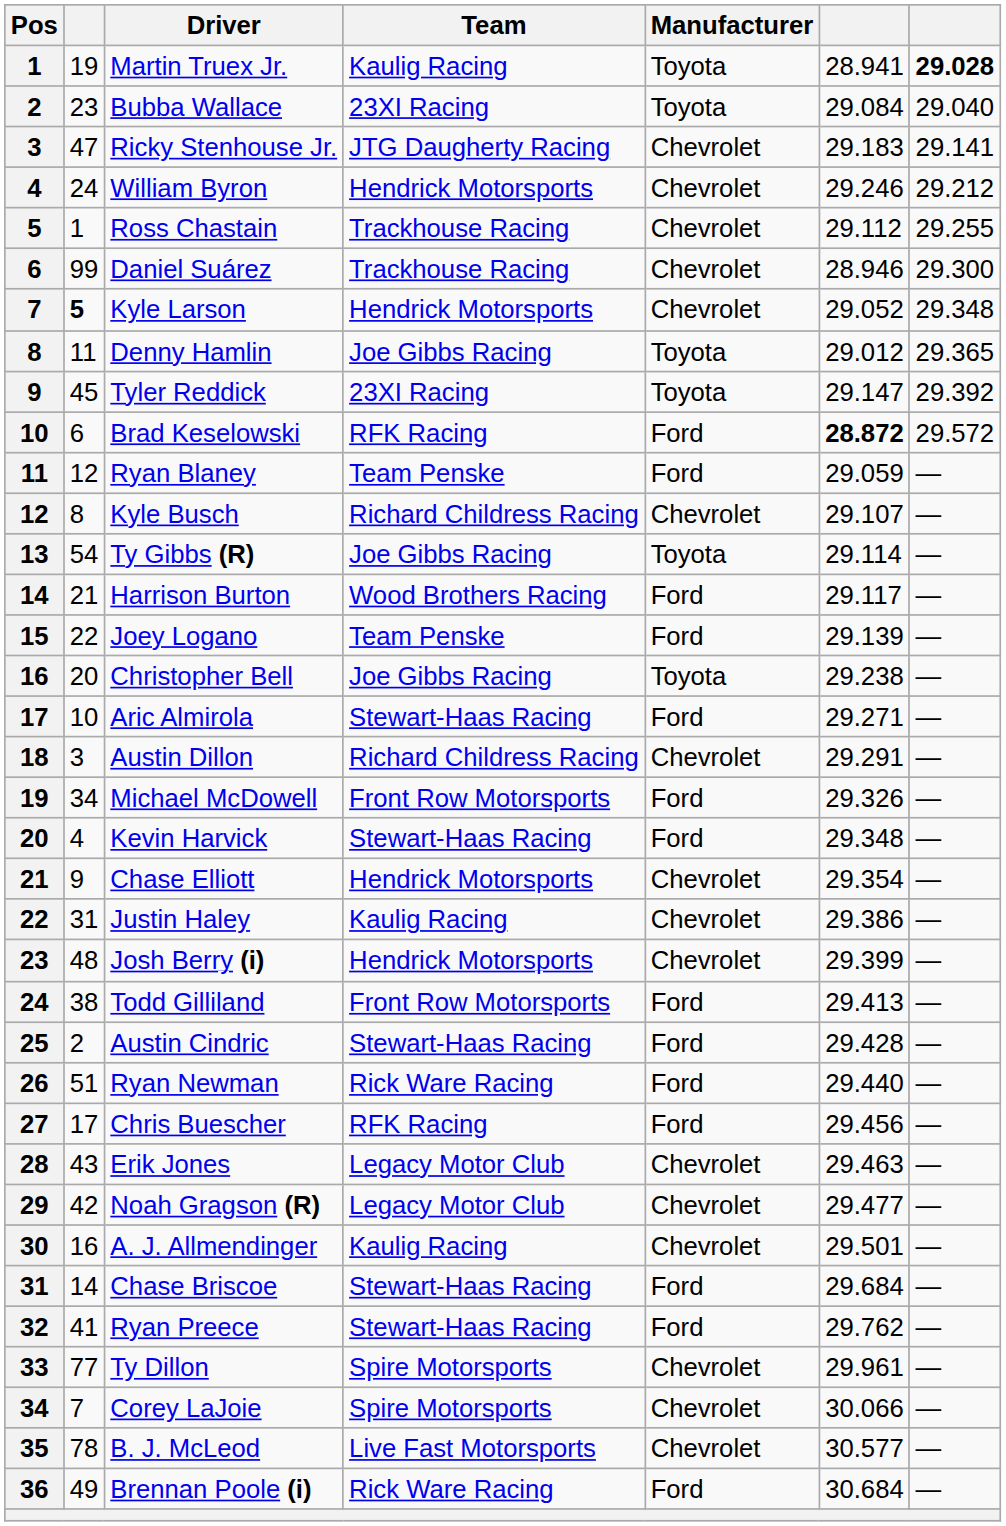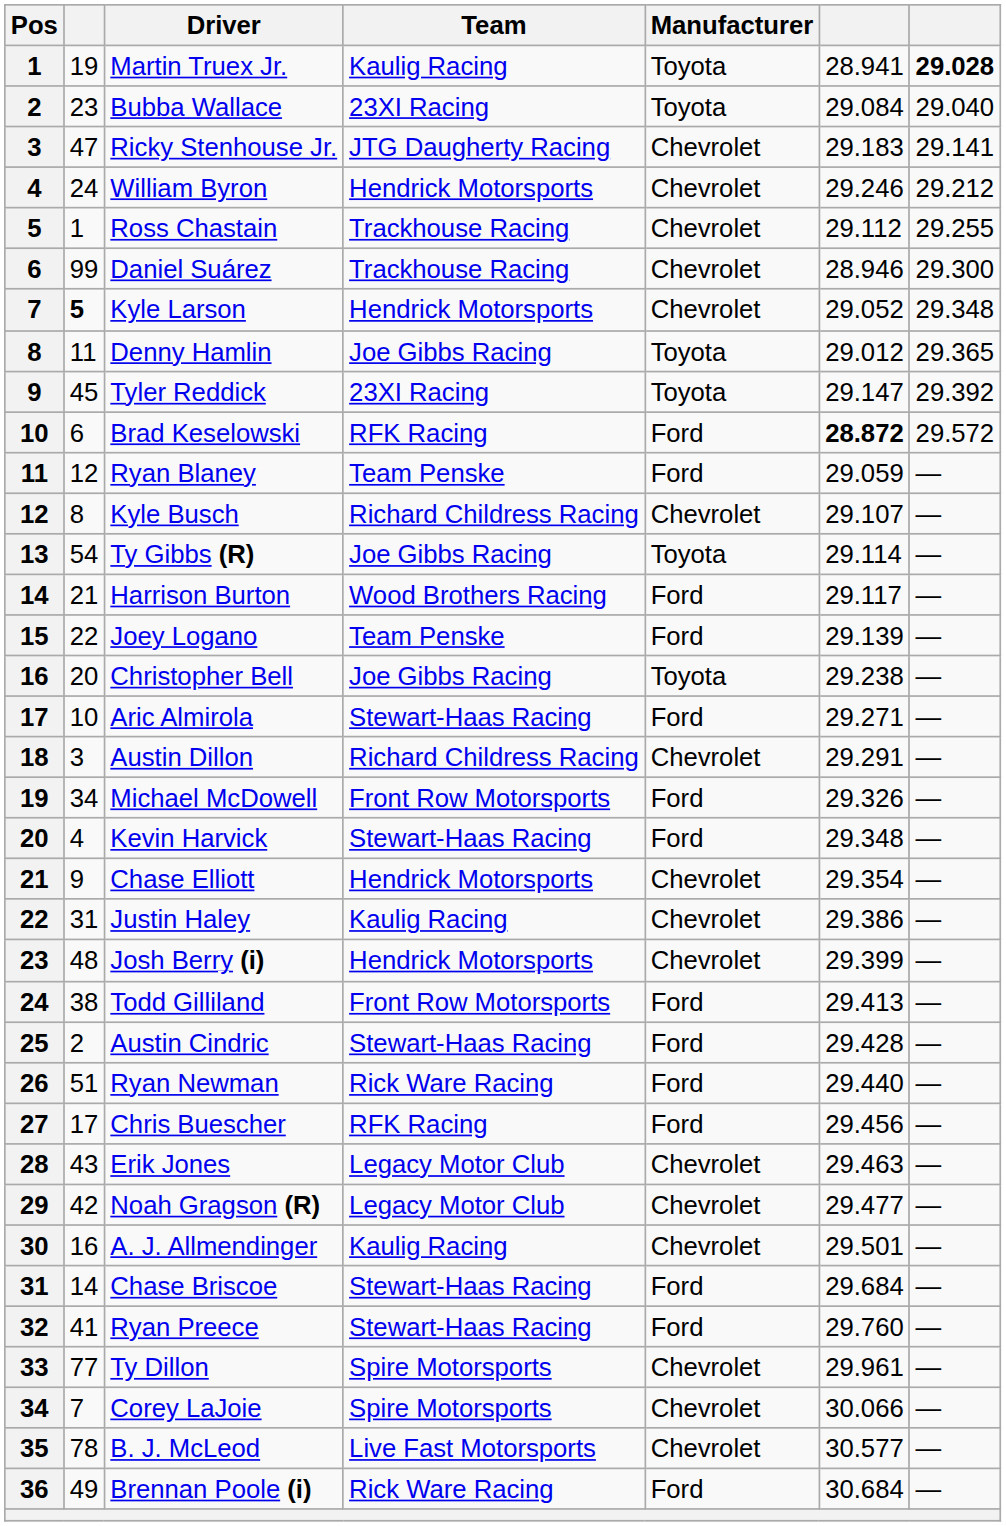Ryan Preece | column 6: 29.762 -> 29.760
